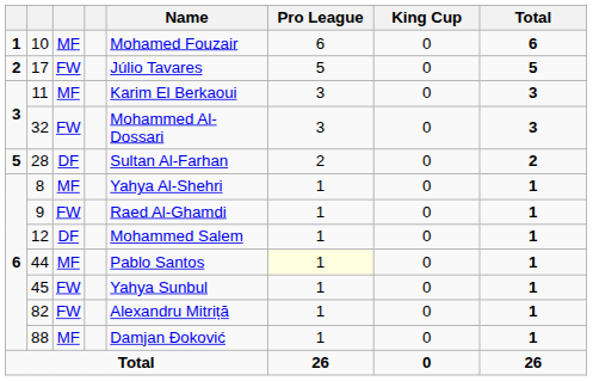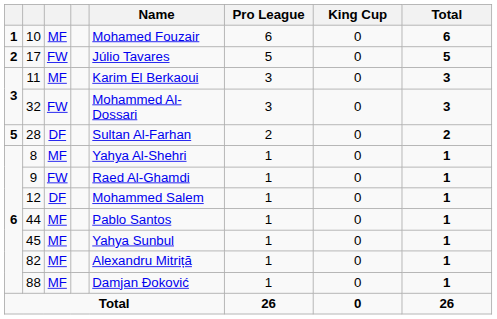44 | Pro League: lightyellow background -> no background
45 | column 3: FW -> MF
82 | column 3: FW -> MF
